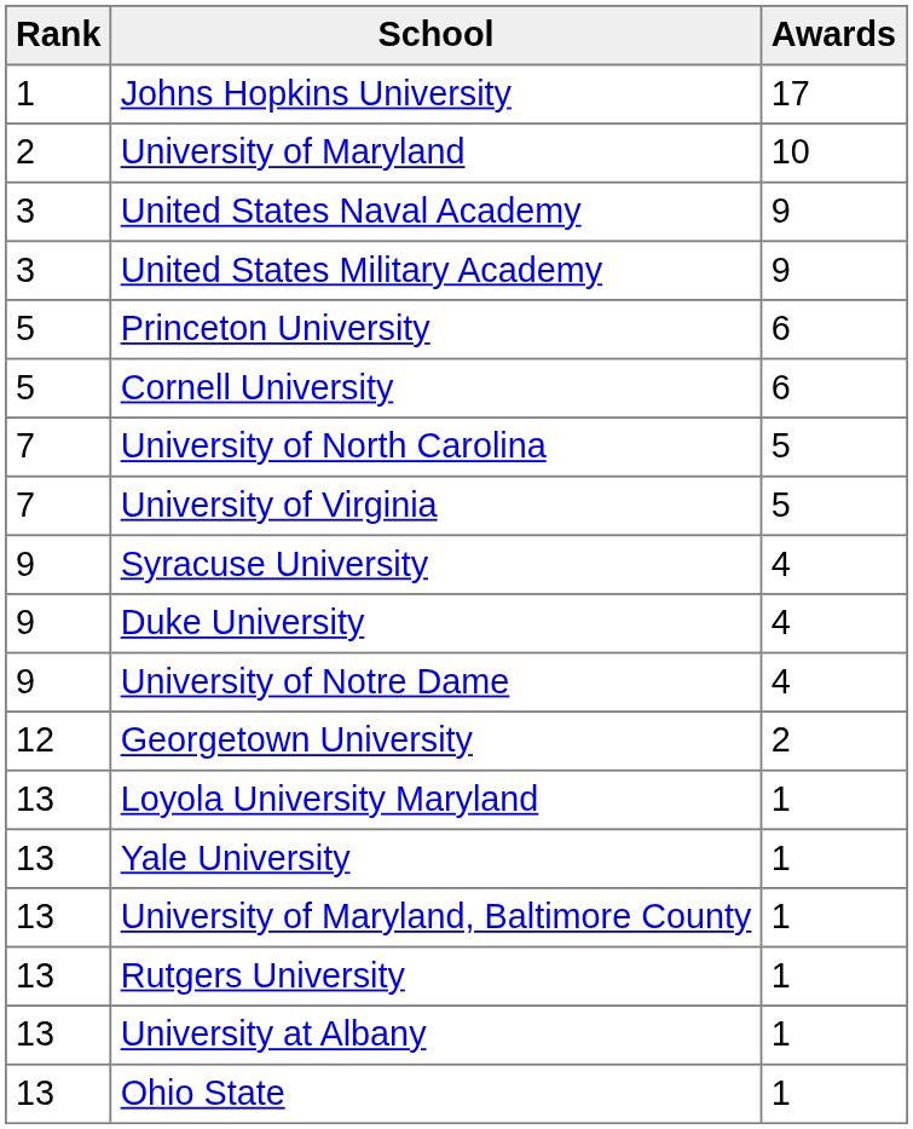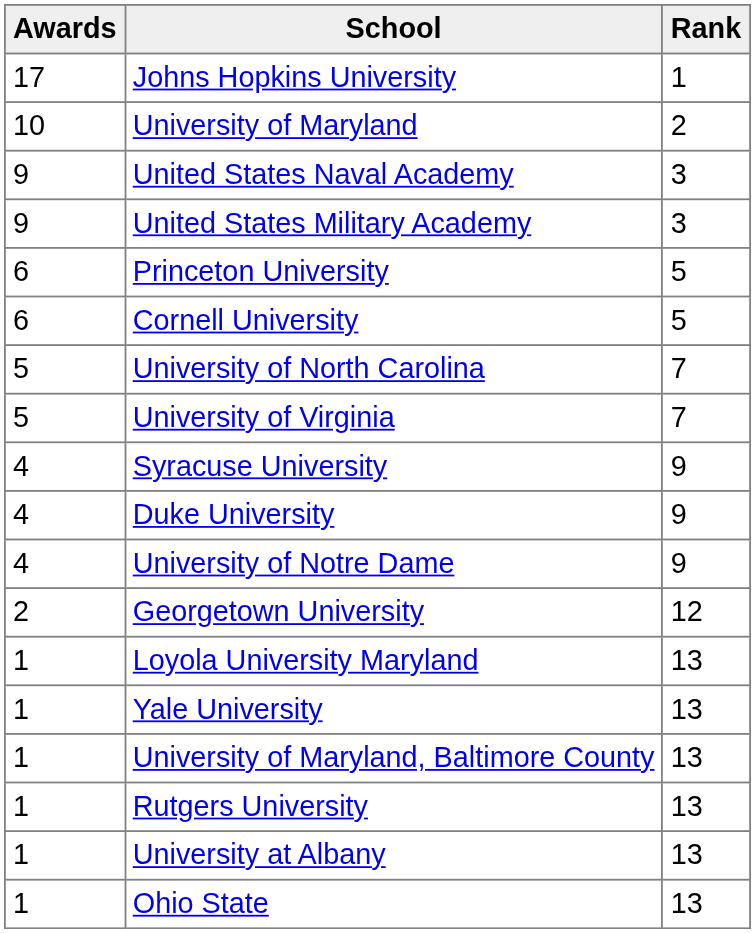columns swapped: Rank <-> Awards
